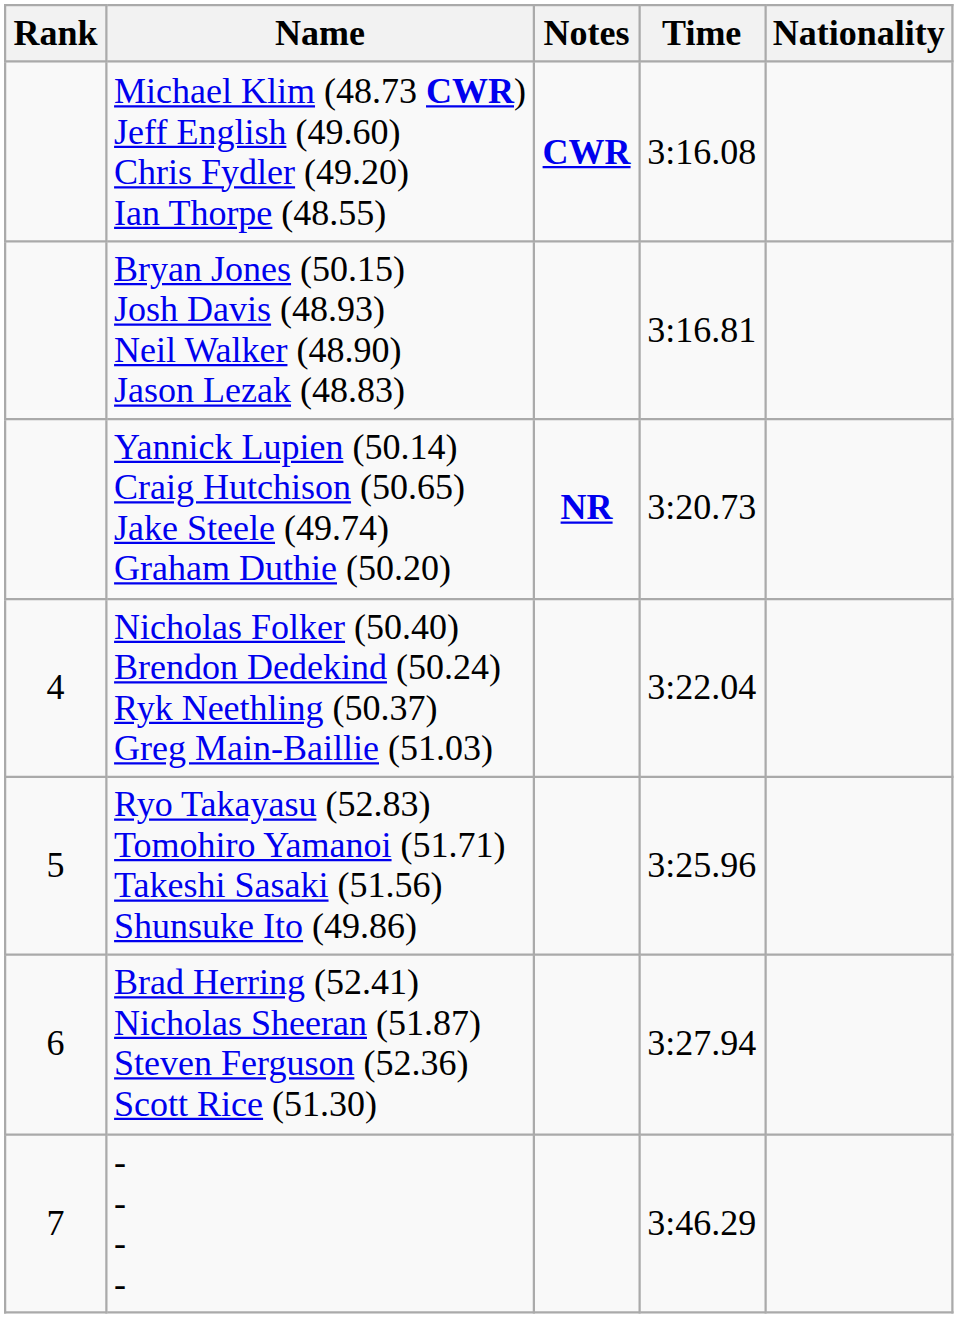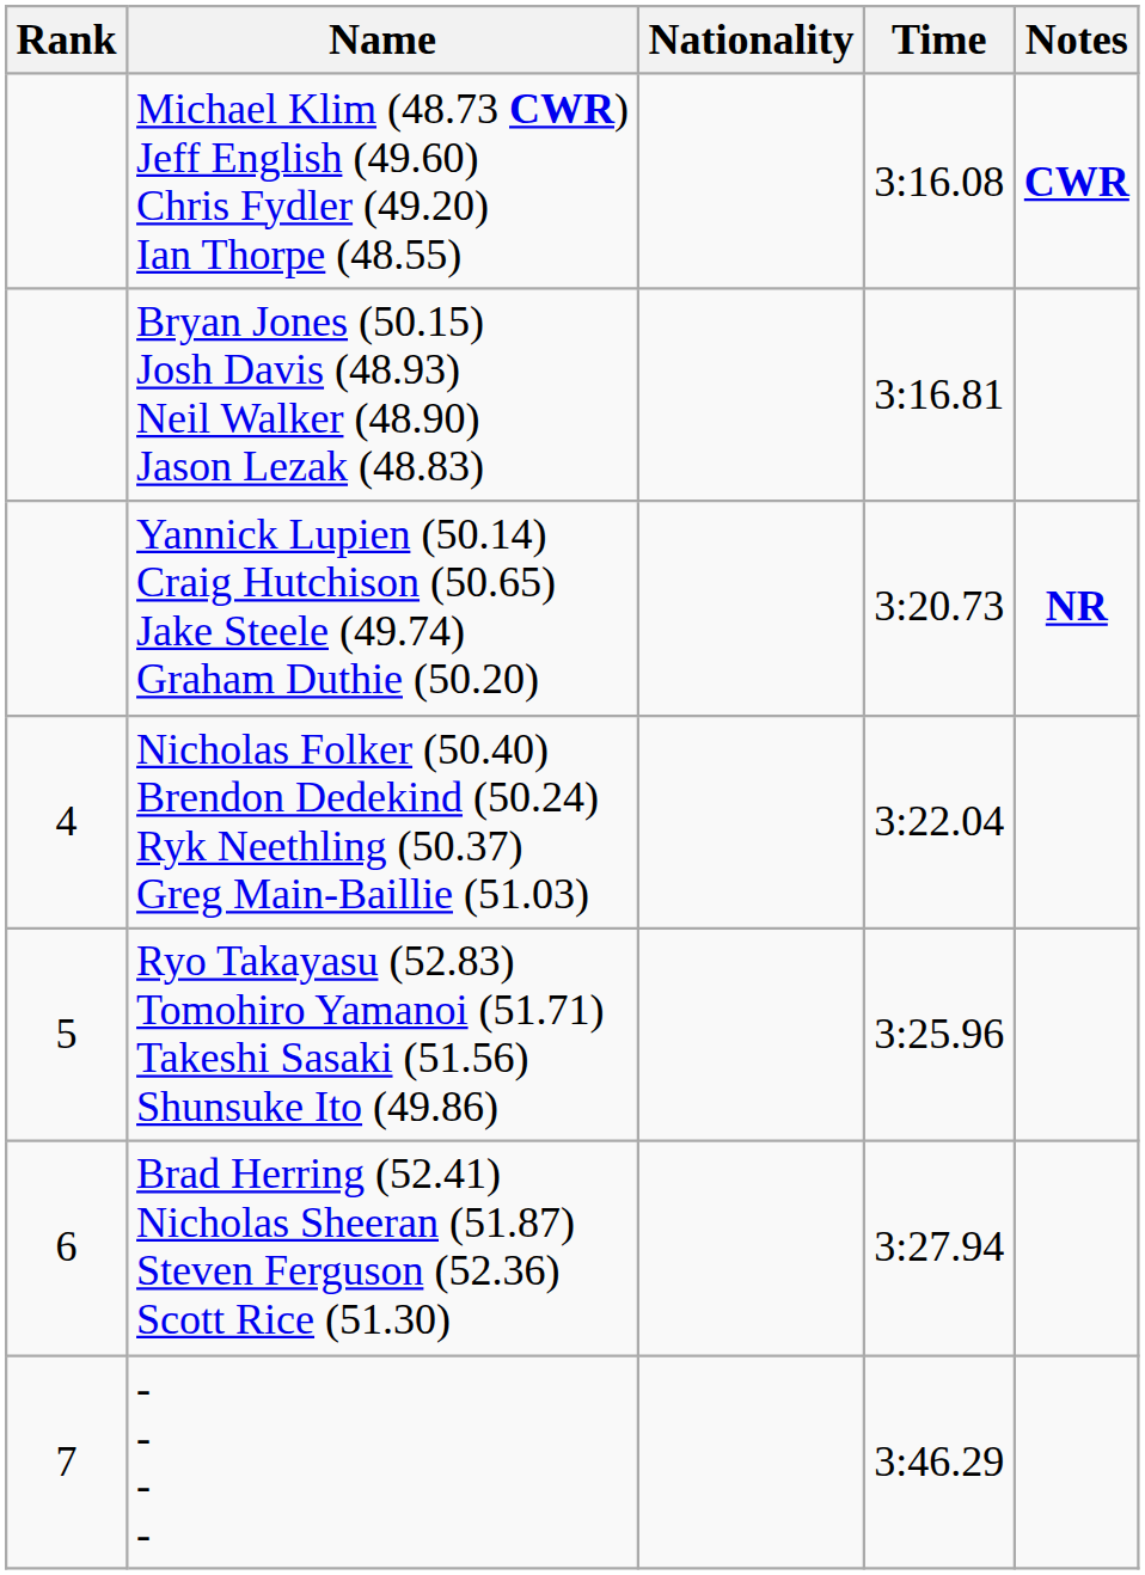columns swapped: Nationality <-> Notes
